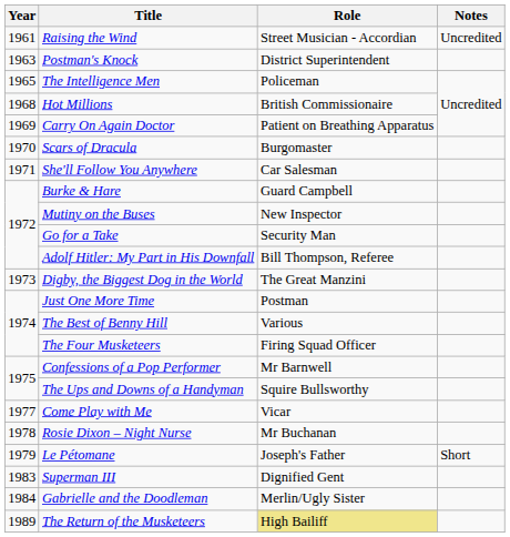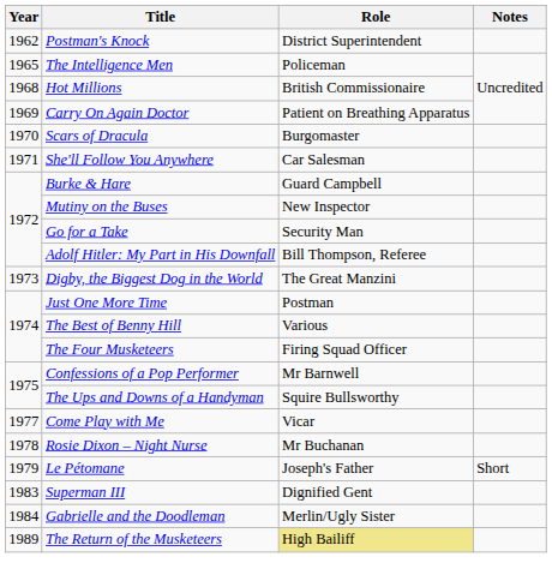- row: 1961 | Raising the Wind | Street Musician - Accordian | Uncredited
Postman's Knock | Year: 1963 -> 1962
